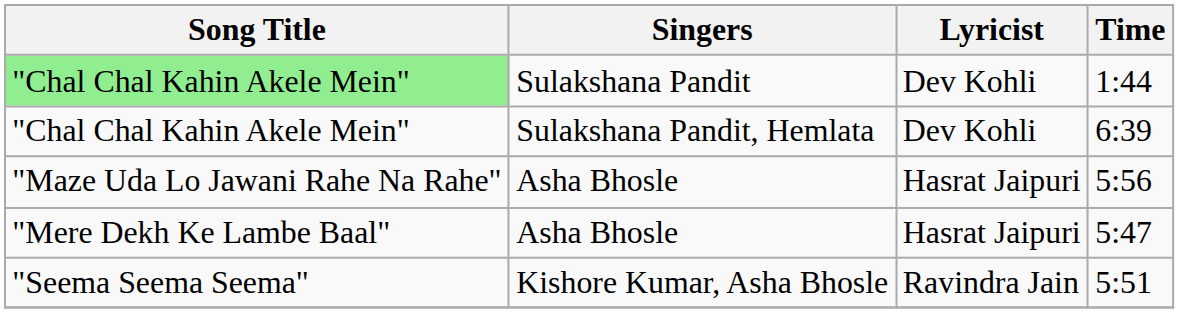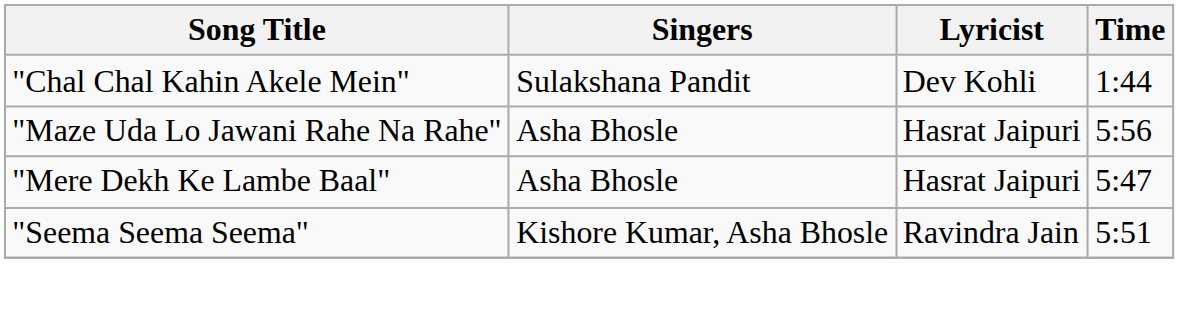1:44 | Song Title: lightgreen background -> no background
- row: "Chal Chal Kahin Akele Mein" | Sulakshana Pandit, Hemlata | Dev Kohli | 6:39
